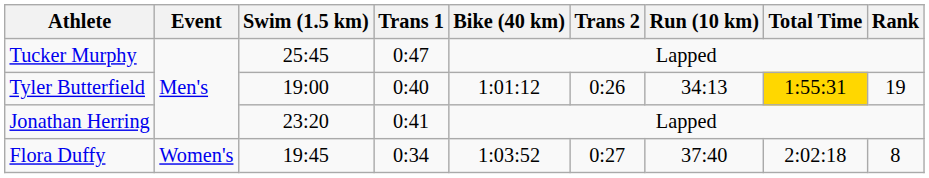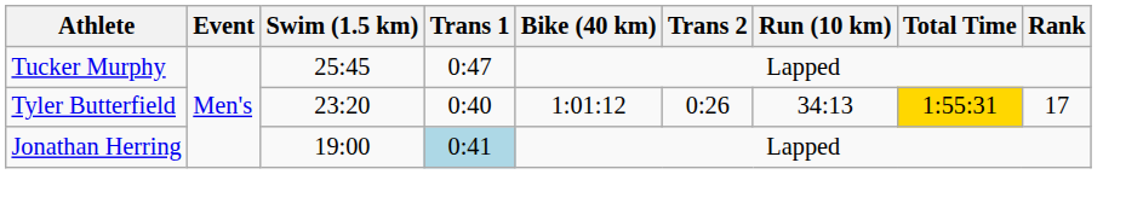Tyler Butterfield | Swim (1.5 km): 19:00 -> 23:20
Tyler Butterfield | Rank: 19 -> 17
Jonathan Herring | Swim (1.5 km): 23:20 -> 19:00
Jonathan Herring | Trans 1: no background -> lightblue background
- row: Flora Duffy | Women's | 19:45 | 0:34 | 1:03:52 | 0:27 | 37:40 | 2:02:18 | 8
